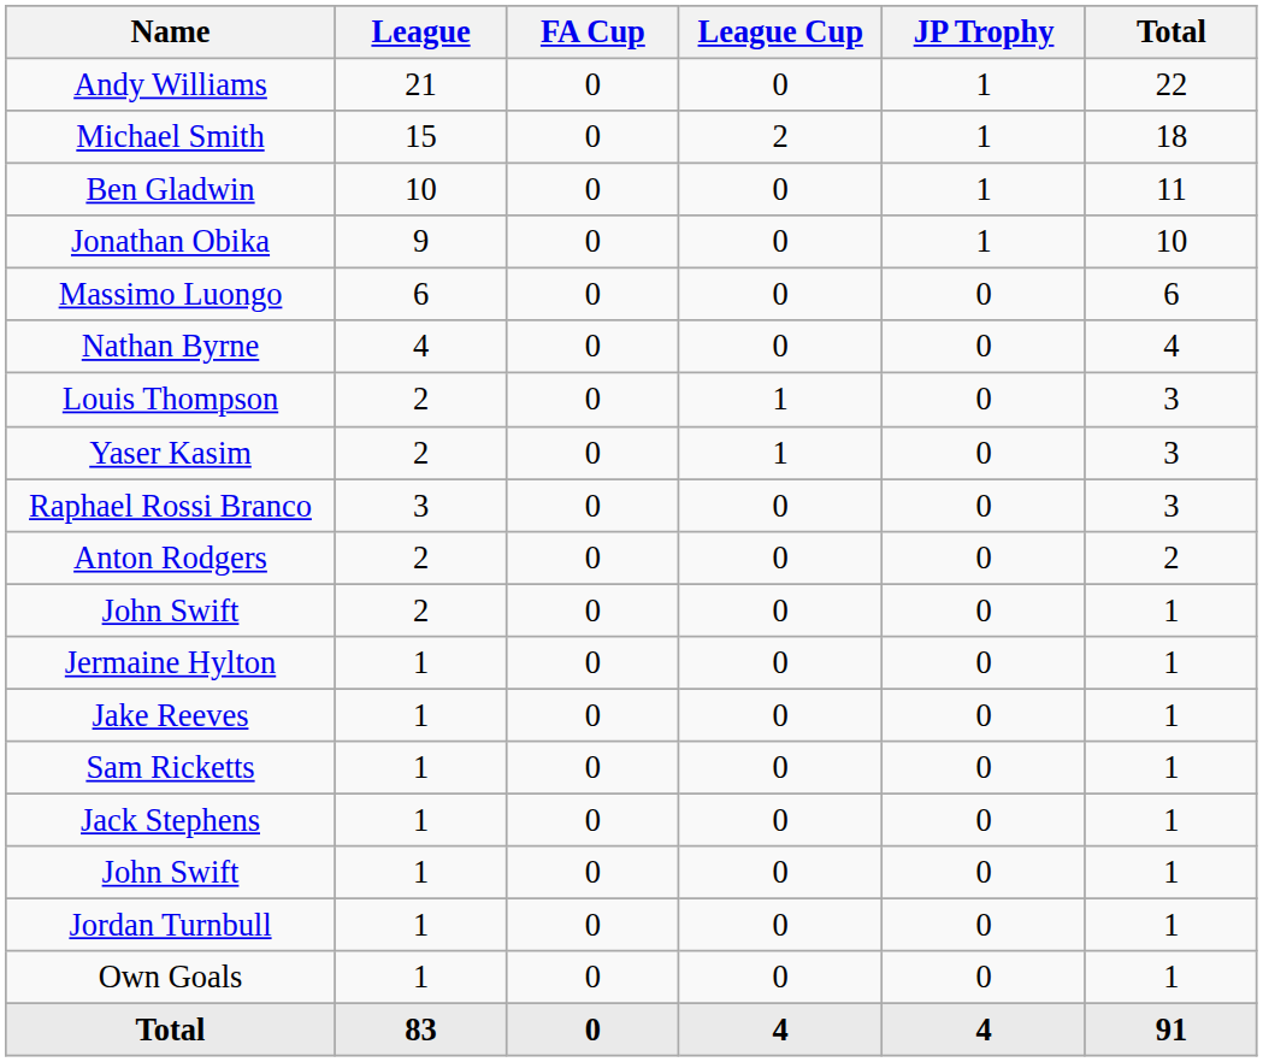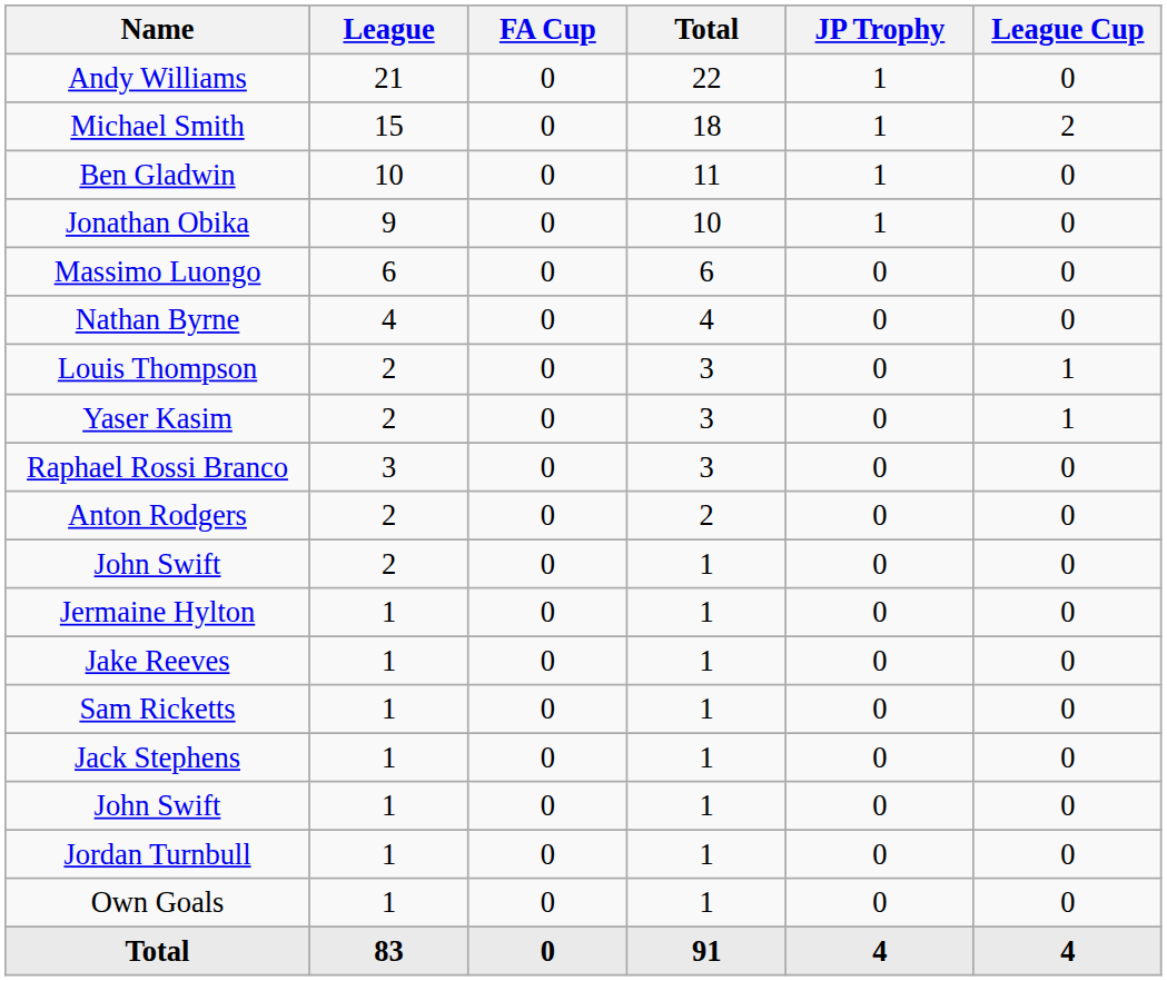columns swapped: League Cup <-> Total
